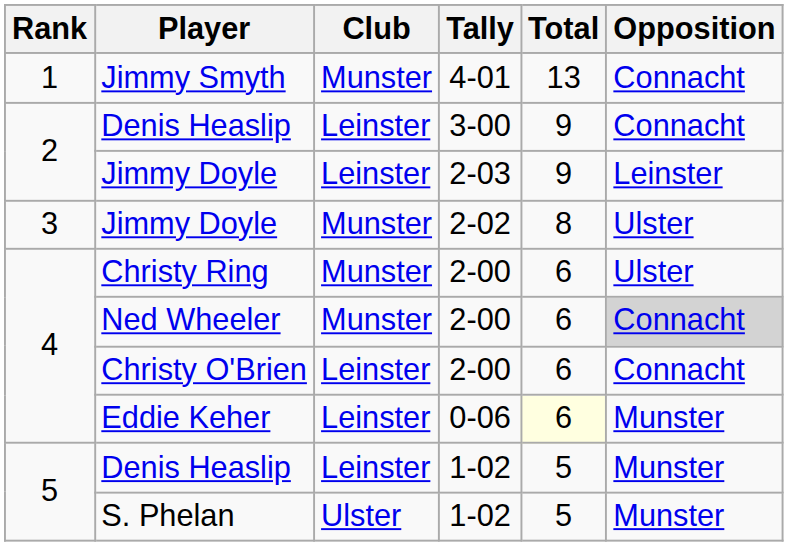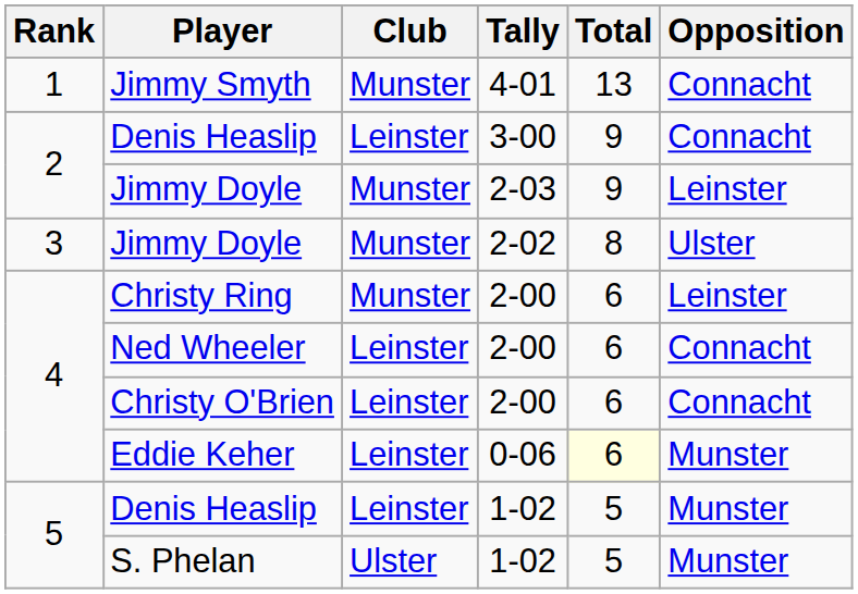Jimmy Doyle / 2-03 | Club: Leinster -> Munster
Christy Ring | Opposition: Ulster -> Leinster
Ned Wheeler | Club: Munster -> Leinster
Ned Wheeler | Opposition: lightgrey background -> no background
